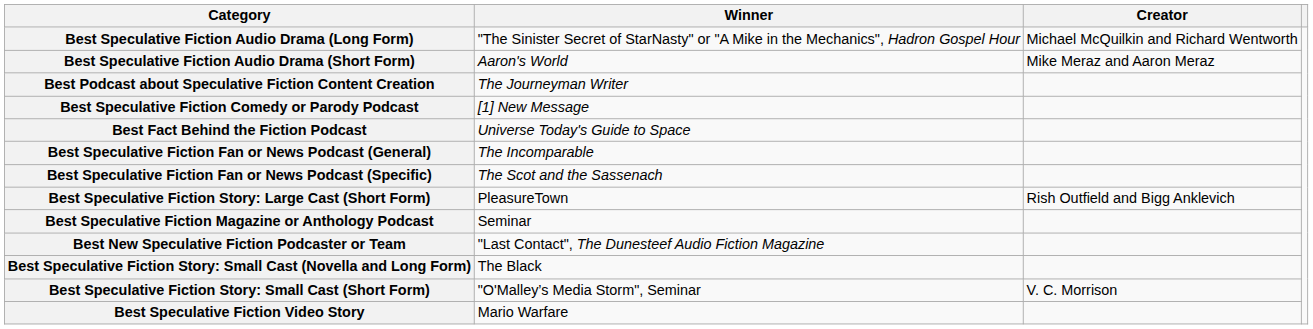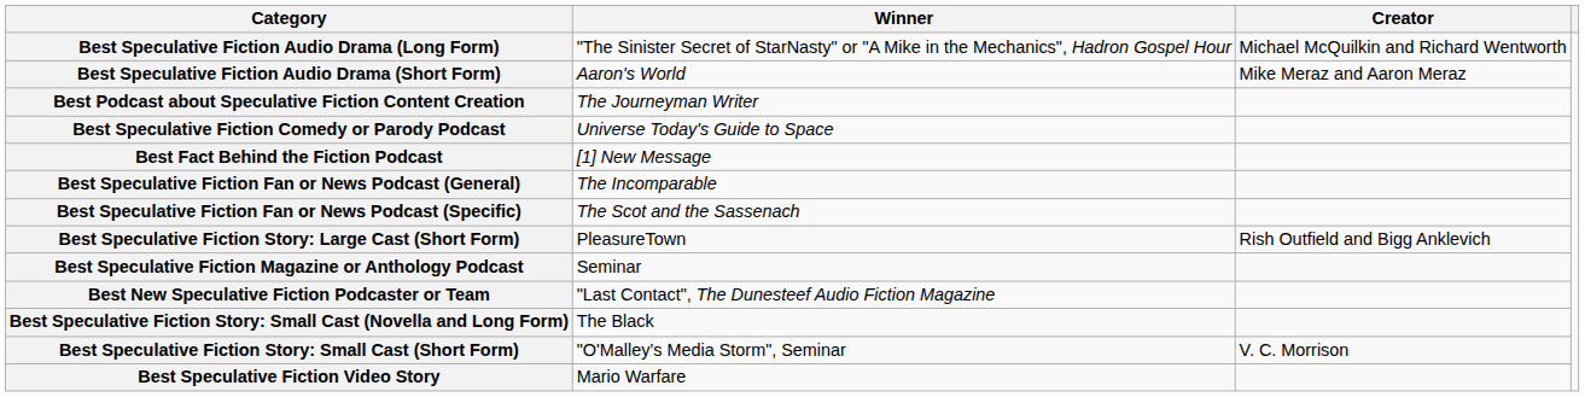Best Speculative Fiction Comedy or Parody Podcast | Winner: [1] New Message -> Universe Today's Guide to Space
Best Fact Behind the Fiction Podcast | Winner: Universe Today's Guide to Space -> [1] New Message
